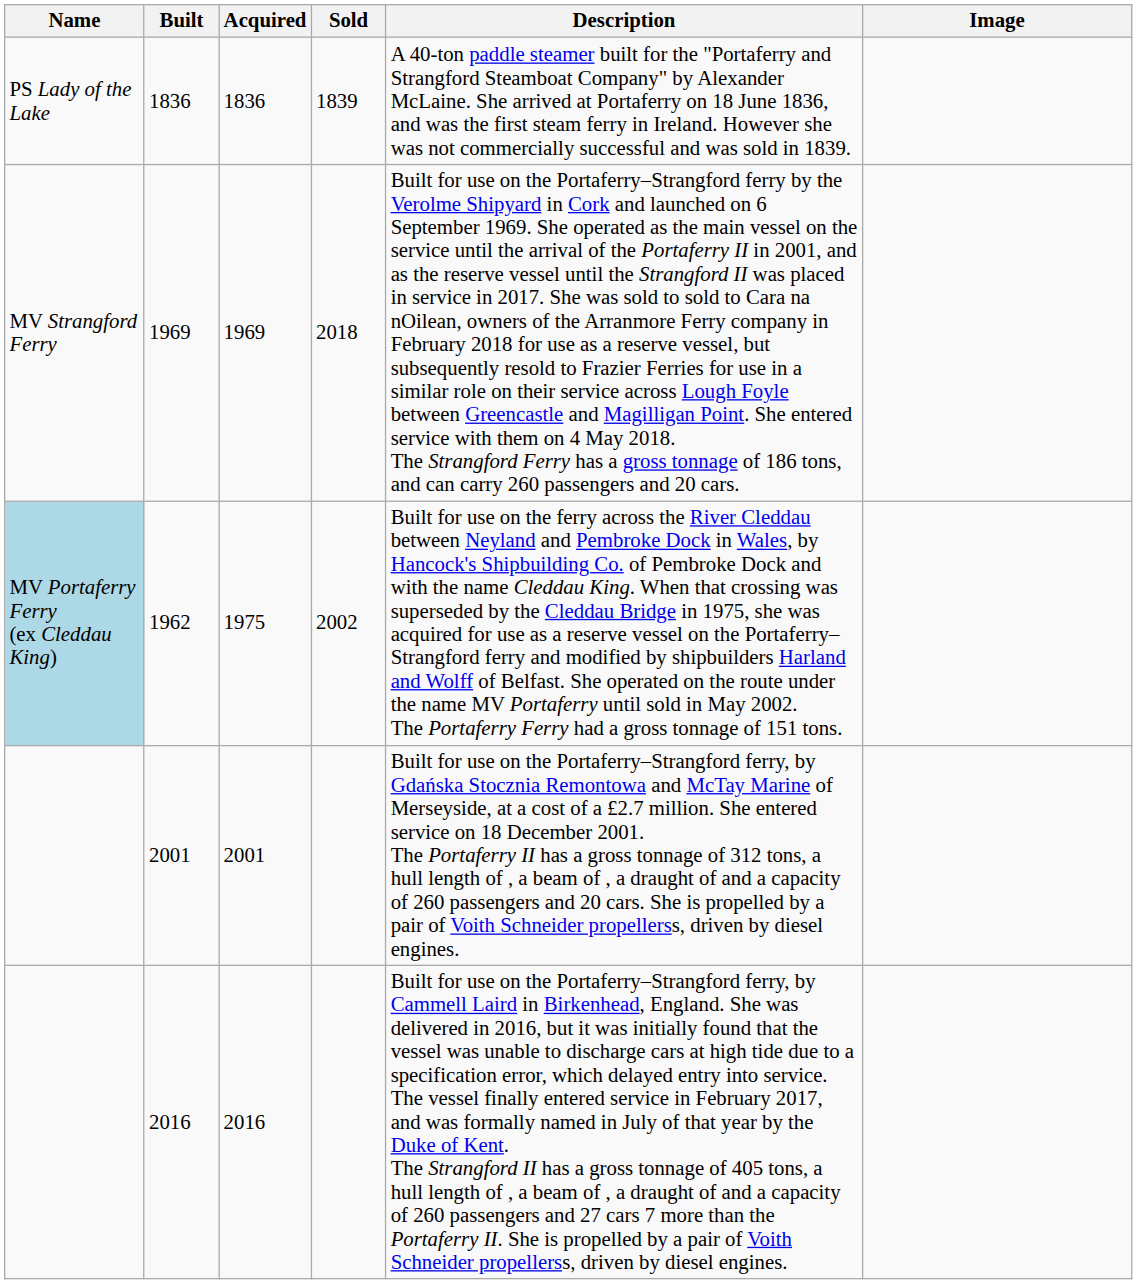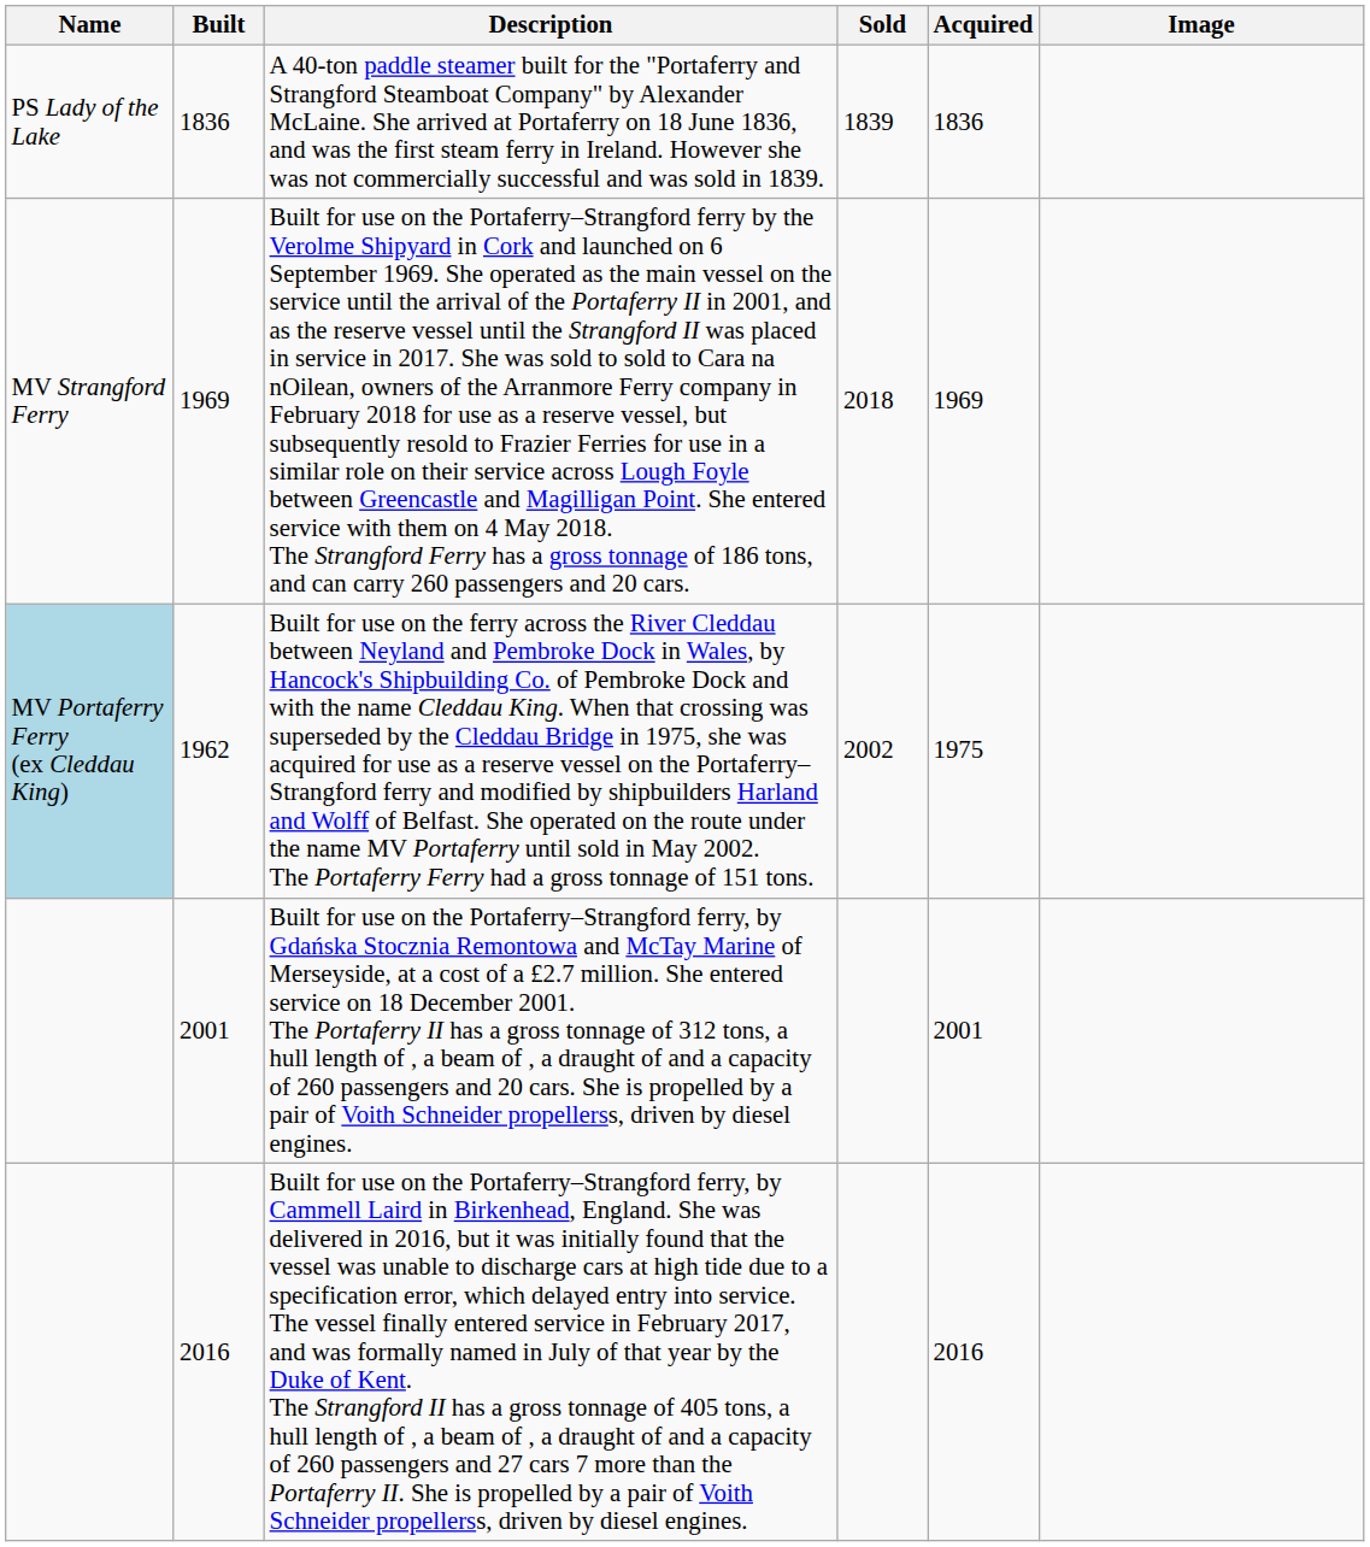columns swapped: Acquired <-> Description
